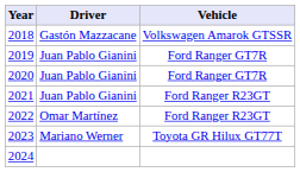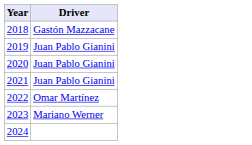- column: Vehicle | Volkswagen Amarok GTSSR | Ford Ranger GT7R | Ford Ranger GT7R | Ford Ranger R23GT | Ford Ranger R23GT | Toyota GR Hilux GT77T
